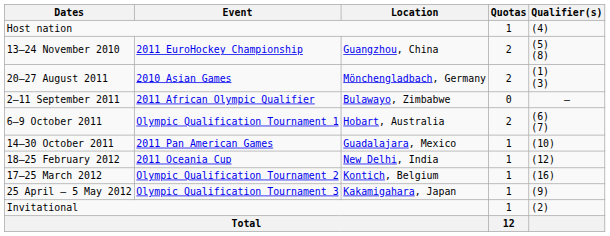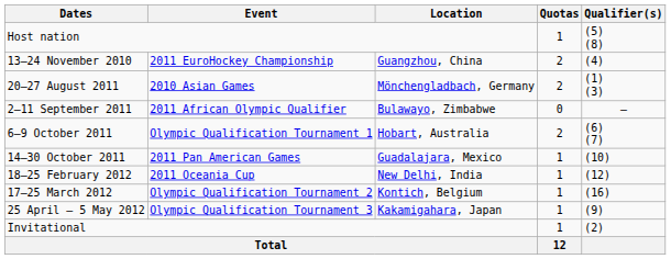Host nation | Qualifier(s): (4) -> (5) (8)
13–24 November 2010 | Qualifier(s): (5) (8) -> (4)
